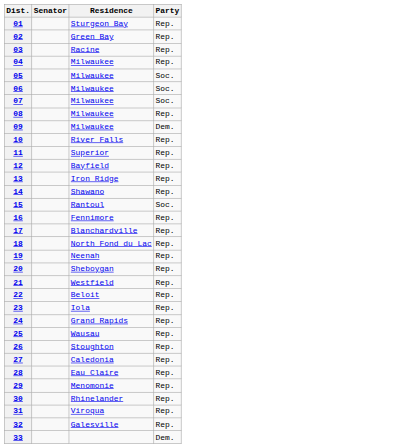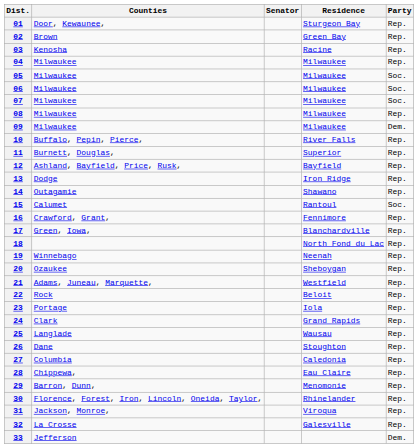+ column: Counties | Door, Kewaunee, | Brown | Kenosha | Milwaukee | Milwaukee | Milwaukee | Milwaukee | Milwaukee | Milwaukee | Buffalo, Pepin, Pierce, | Burnett, Douglas, | Ashland, Bayfield, Price, Rusk, | Dodge | Outagamie | Calumet | Crawford, Grant, | Green, Iowa, | Winnebago | Ozaukee | Adams, Juneau, Marquette, | Rock | Portage | Clark | Langlade | Dane | Columbia | Chippewa, | Barron, Dunn, | Florence, Forest, Iron, Lincoln, Oneida, Taylor, | Jackson, Monroe, | La Crosse | Jefferson
